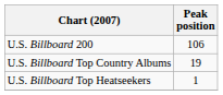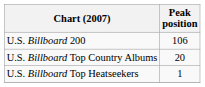U.S. Billboard Top Country Albums | Peak position: 19 -> 20
